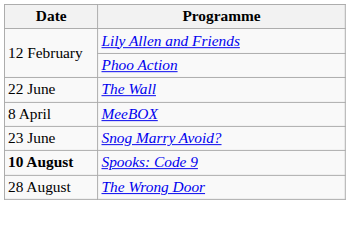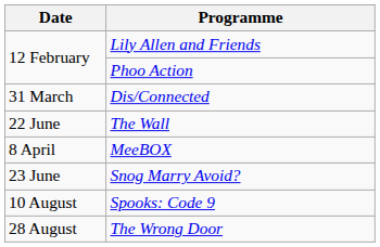+ row: 31 March | Dis/Connected
Spooks: Code 9 | Date: bold -> normal
